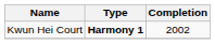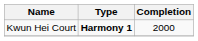Kwun Hei Court | Completion: 2002 -> 2000
